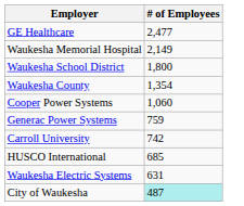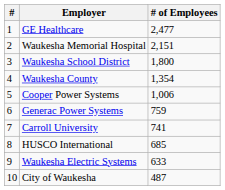+ column: # | 1 | 2 | 3 | 4 | 5 | 6 | 7 | 8 | 9 | 10
Waukesha Memorial Hospital | # of Employees: 2,149 -> 2,151
Cooper Power Systems | # of Employees: 1,060 -> 1,006
Carroll University | # of Employees: 742 -> 741
Waukesha Electric Systems | # of Employees: 631 -> 633
City of Waukesha | # of Employees: paleturquoise background -> no background
